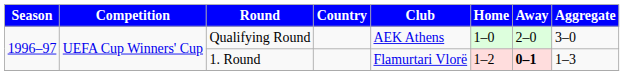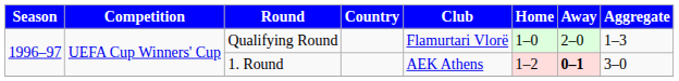Qualifying Round | Club: AEK Athens -> Flamurtari Vlorë
Qualifying Round | Aggregate: 3–0 -> 1–3
1. Round | Club: Flamurtari Vlorë -> AEK Athens
1. Round | Aggregate: 1–3 -> 3–0
